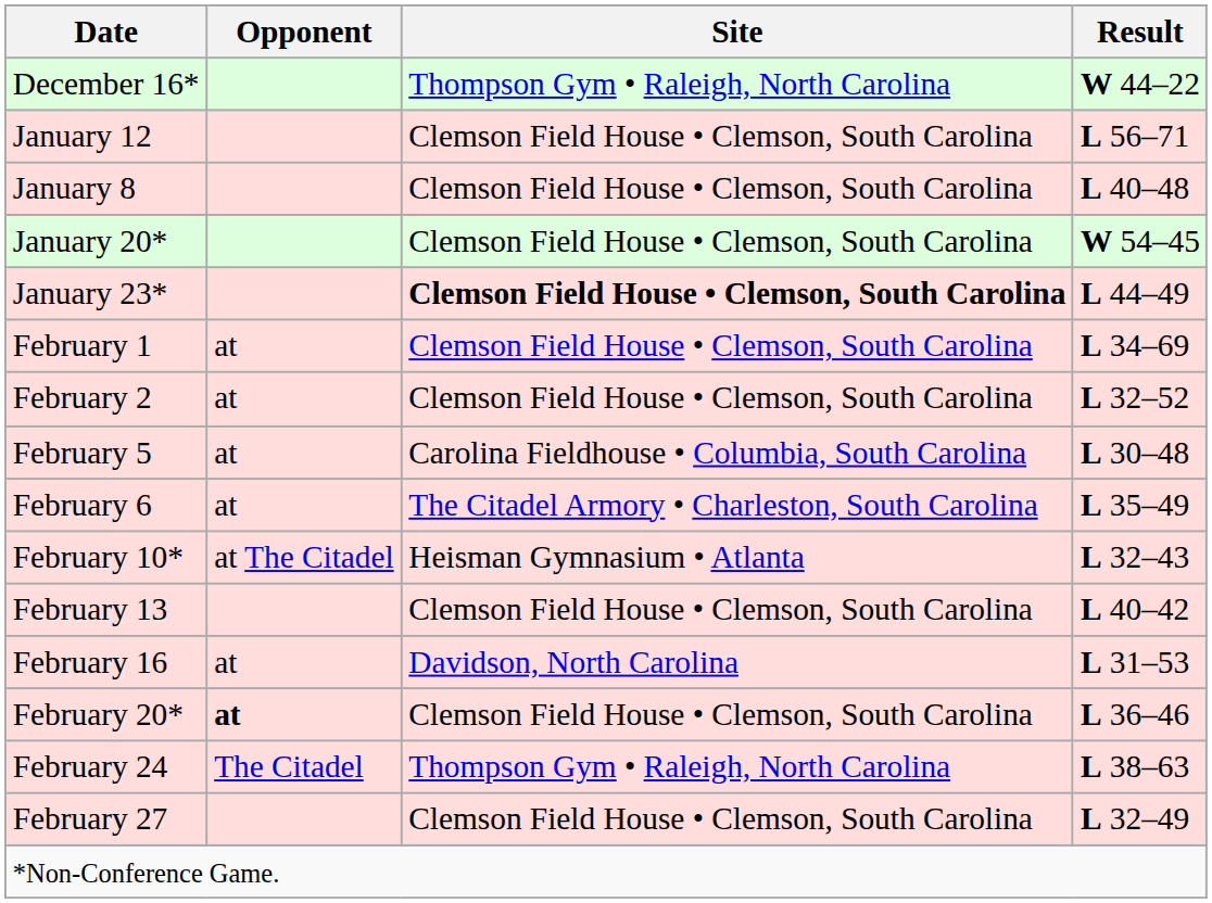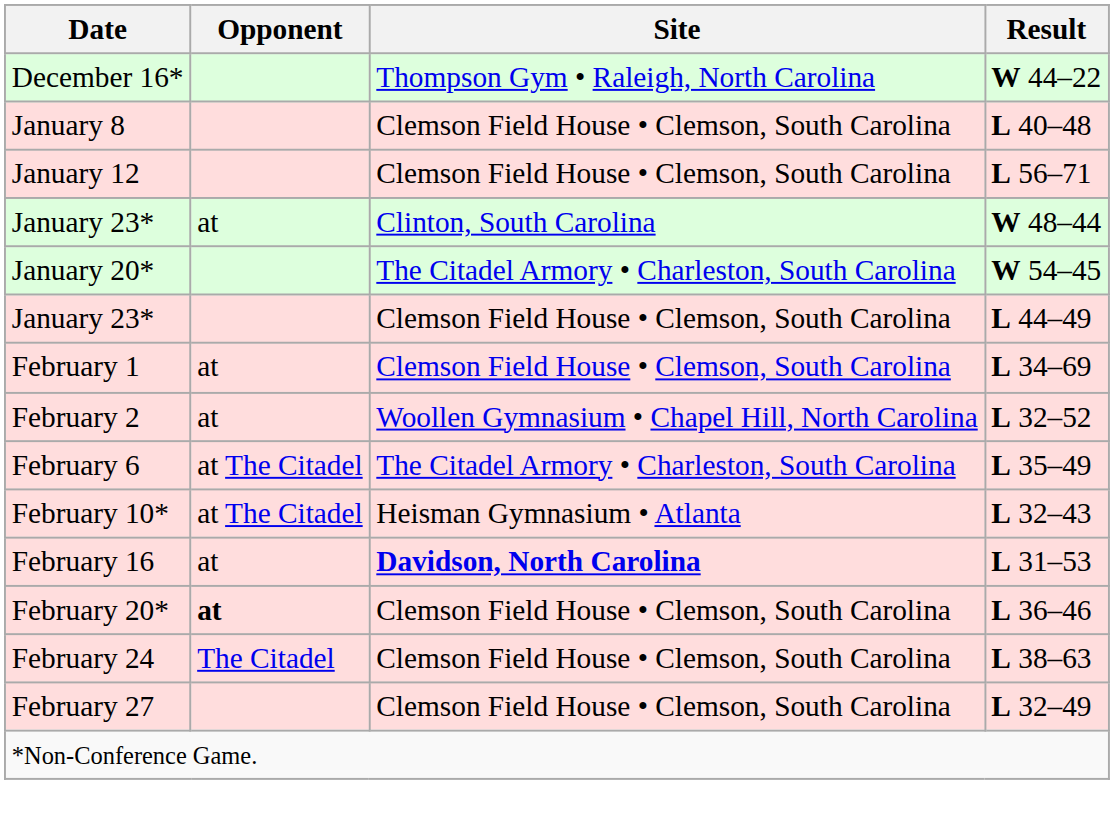rows swapped: January 8 <-> January 12
+ row: January 23* | at | Clinton, South Carolina | W 48–44
January 20* | Site: Clemson Field House • Clemson, South Carolina -> The Citadel Armory • Charleston, South Carolina
January 23* / L 44–49 | Site: bold -> normal
February 2 | Site: Clemson Field House • Clemson, South Carolina -> Woollen Gymnasium • Chapel Hill, North Carolina
- row: February 5 | at | Carolina Fieldhouse • Columbia, South Carolina | L 30–48
February 6 | Opponent: at -> at The Citadel
- row: February 13 | Clemson Field House • Clemson, South Carolina | L 40–42
February 16 | Site: normal -> bold
February 24 | Site: Thompson Gym • Raleigh, North Carolina -> Clemson Field House • Clemson, South Carolina
